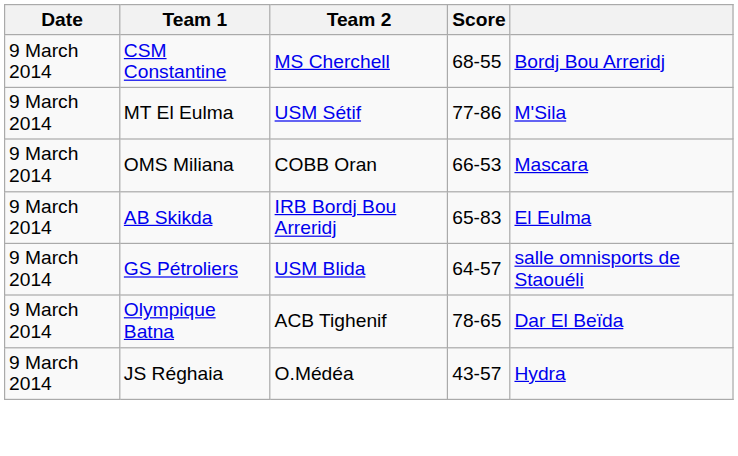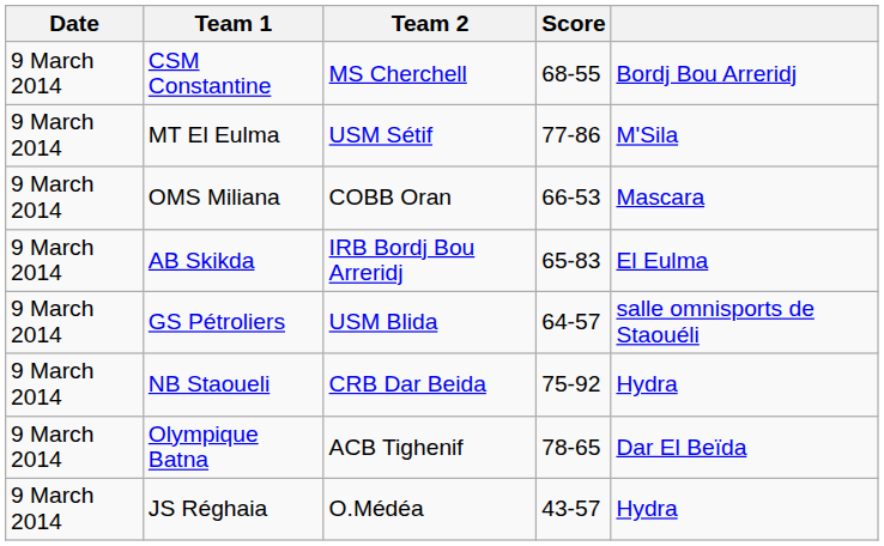+ row: 9 March 2014 | NB Staoueli | CRB Dar Beida | 75-92 | Hydra
